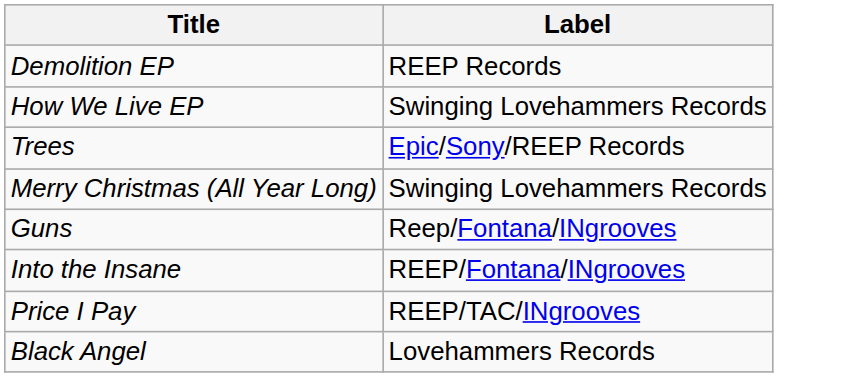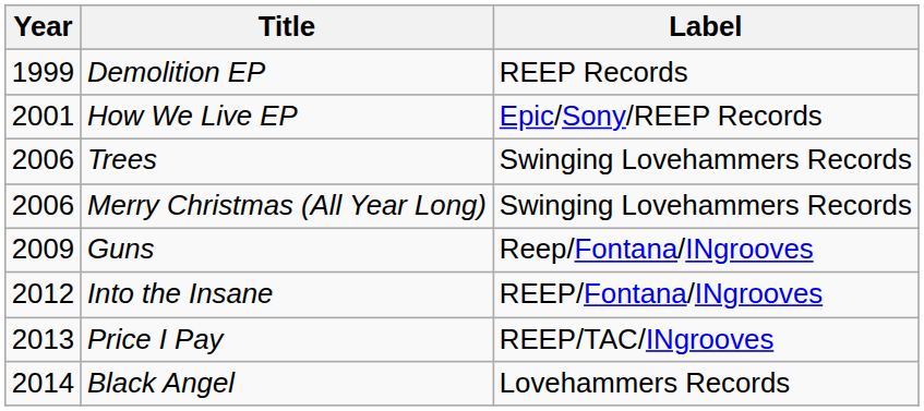+ column: Year | 1999 | 2001 | 2006 | 2006 | 2009 | 2012 | 2013 | 2014
How We Live EP | Label: Swinging Lovehammers Records -> Epic/Sony/REEP Records
Trees | Label: Epic/Sony/REEP Records -> Swinging Lovehammers Records
